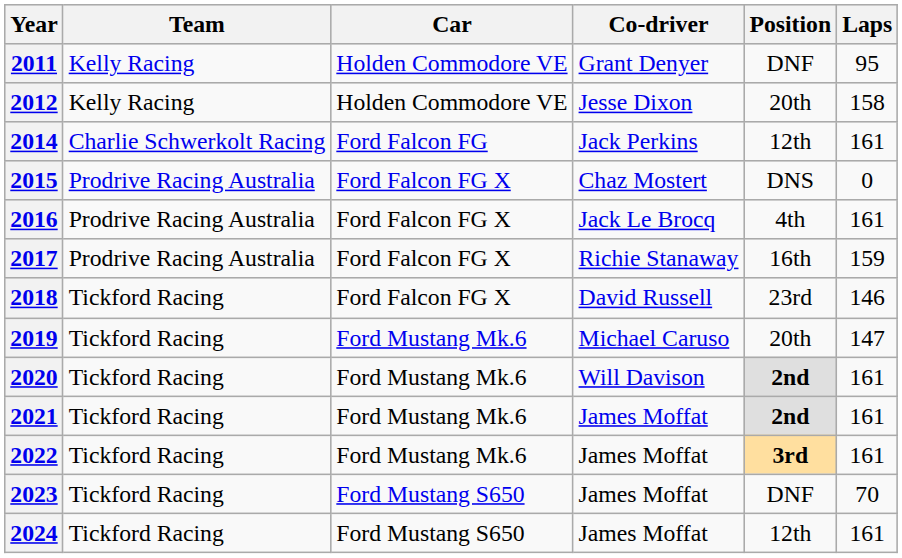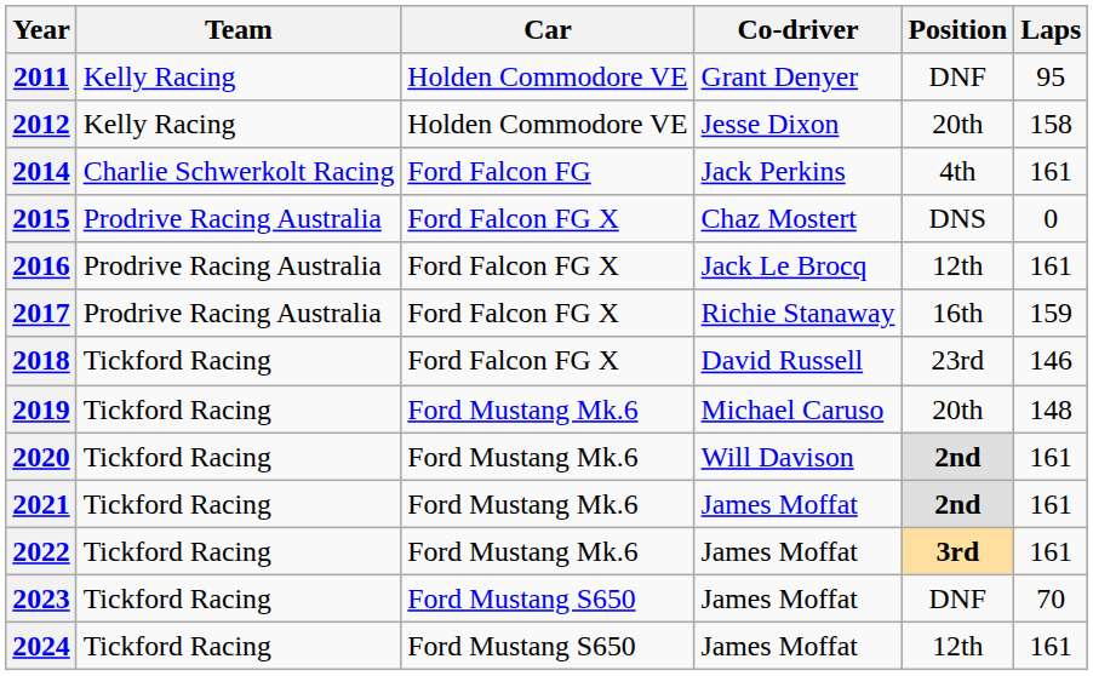2014 | Position: 12th -> 4th
2016 | Position: 4th -> 12th
2019 | Laps: 147 -> 148
